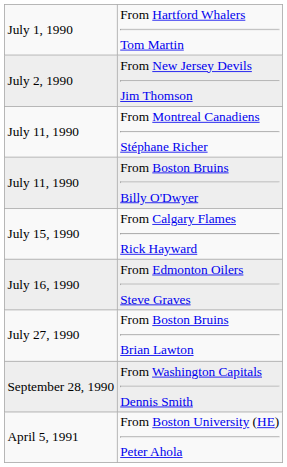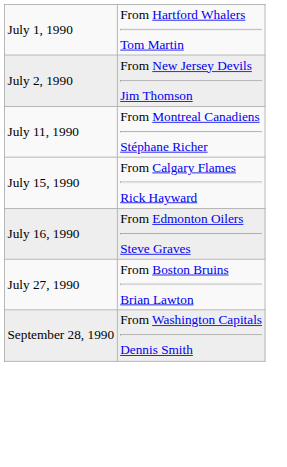- row: July 11, 1990 | From Boston Bruins Billy O'Dwyer
- row: April 5, 1991 | From Boston University (HE) Peter Ahola
